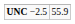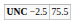UNC −2.5 | column 2: 55.9 -> 75.5
